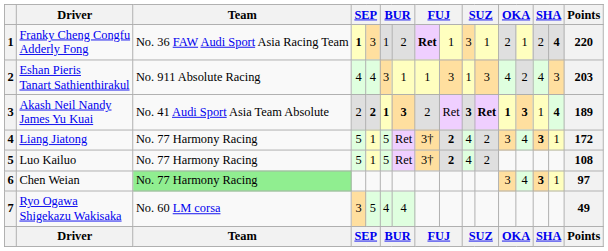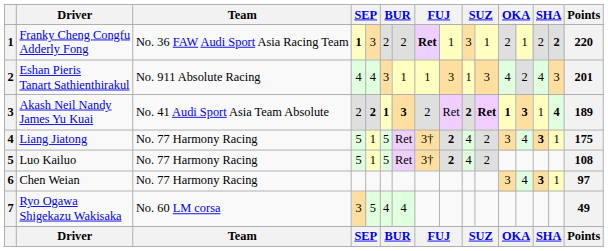Franky Cheng Congfu Adderly Fong | column 6: 1 -> 2
Franky Cheng Congfu Adderly Fong | column 15: 4 -> 2
Eshan Pieris Tanart Sathienthirakul | Points: 203 -> 201
Akash Neil Nandy James Yu Kuai | column 10: 3 -> 2
Liang Jiatong | Points: 172 -> 175
Chen Weian | Team: lightgreen background -> no background
